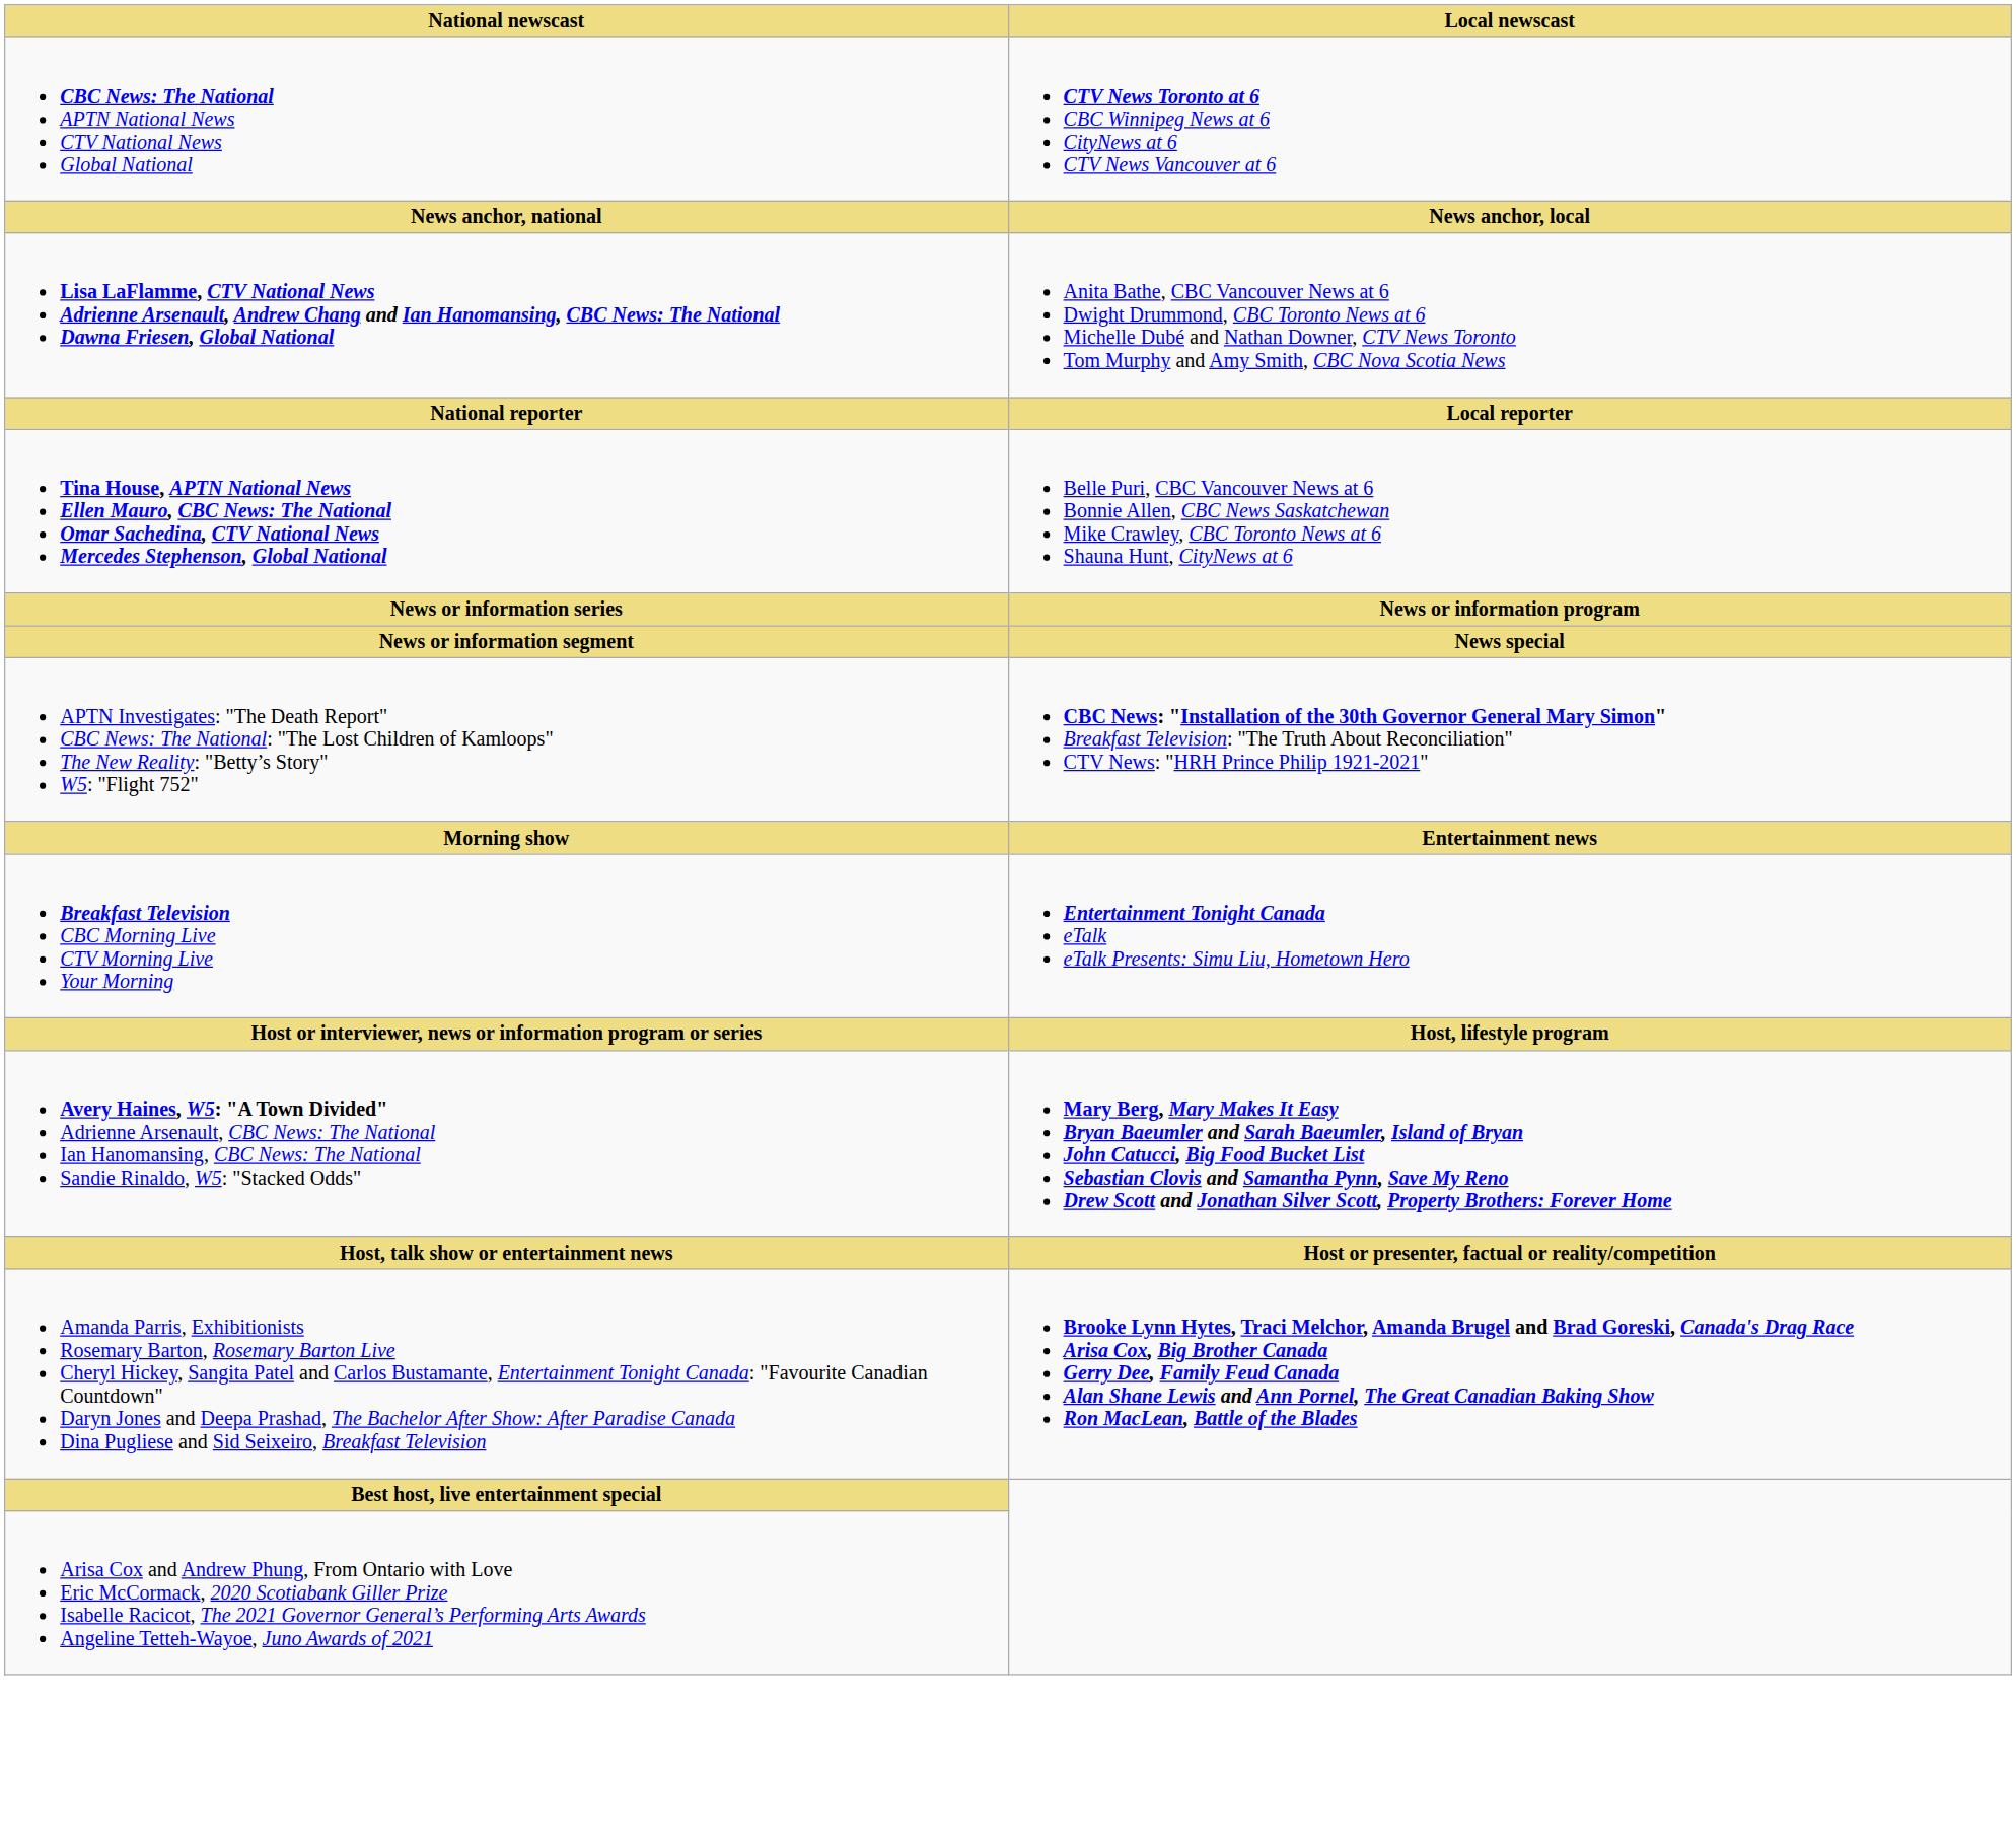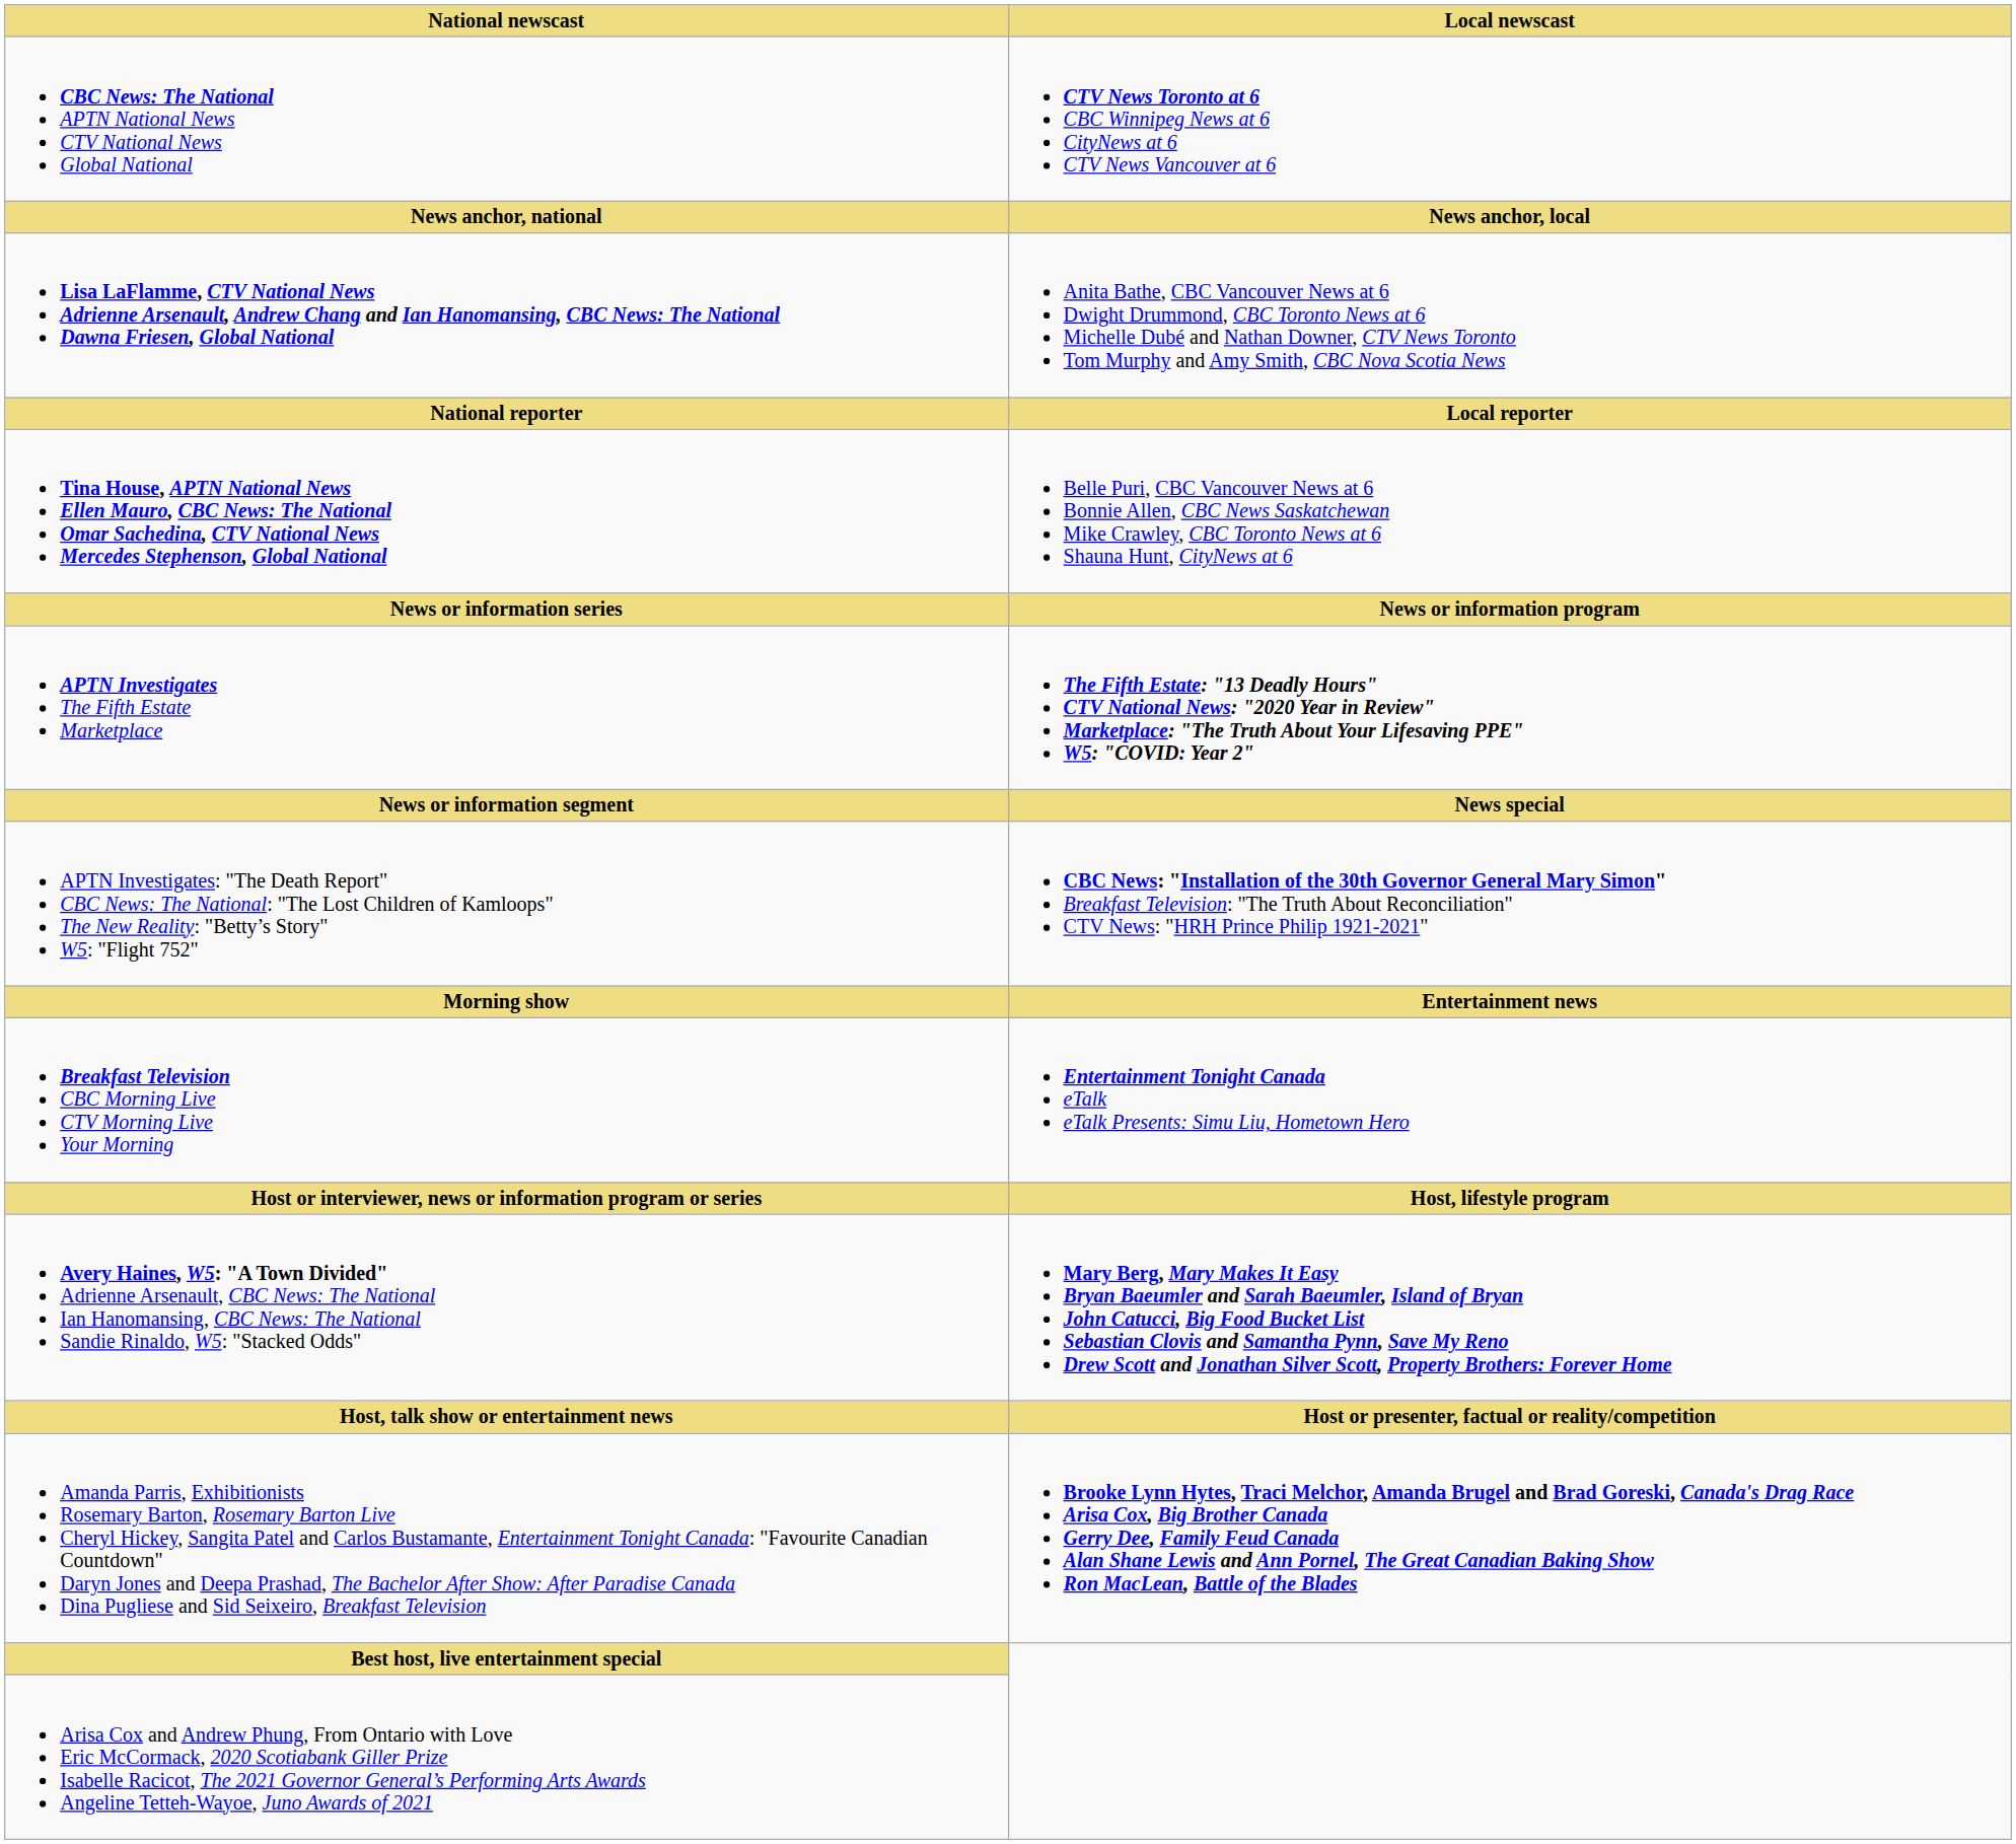+ row: APTN Investigates The Fifth Estate Marketplace | The Fifth Estate: "13 Deadly Hours" CTV National News: "2020 Year in Review" Marketplace: "The Truth About Your Lifesaving PPE" W5: "COVID: Year 2"
